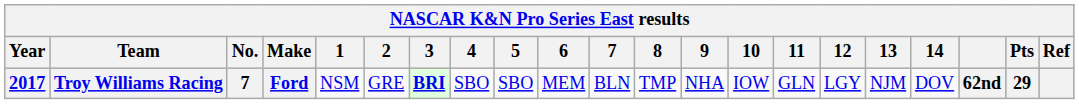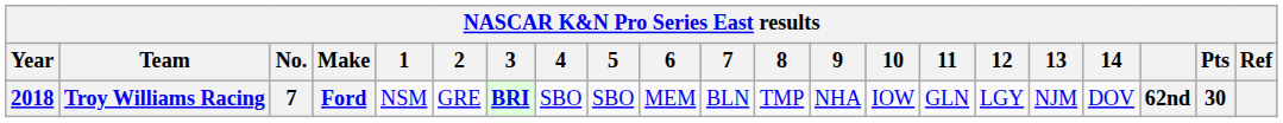Troy Williams Racing | Year: 2017 -> 2018
Troy Williams Racing | Pts: 29 -> 30
